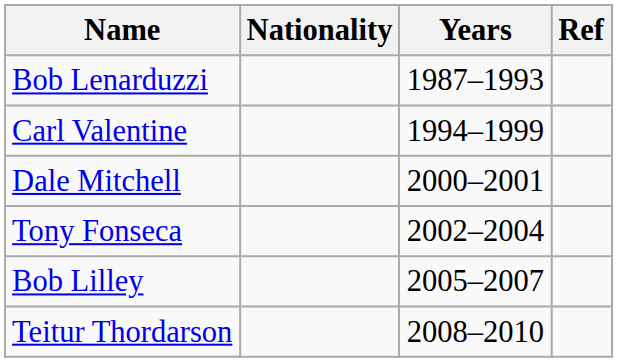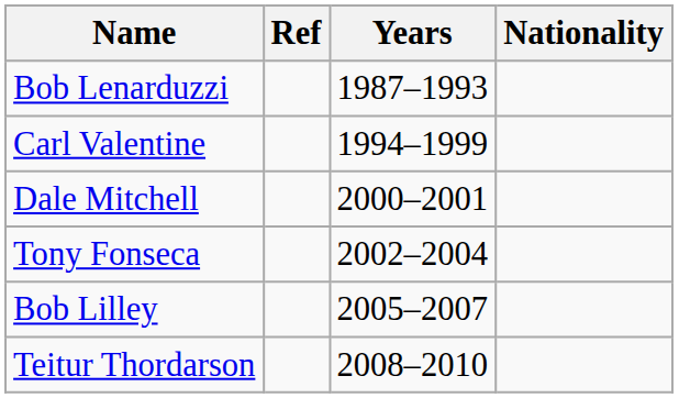columns swapped: Nationality <-> Ref
